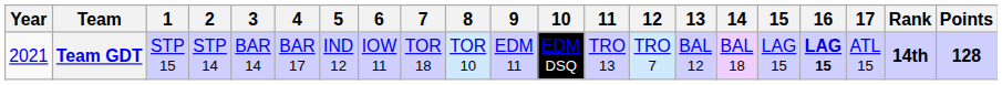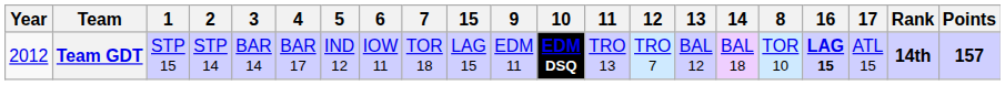columns swapped: 8 <-> 15
Team GDT | Year: 2021 -> 2012
Team GDT | 10: normal -> bold
Team GDT | Points: 128 -> 157
